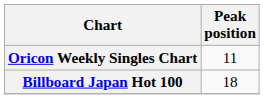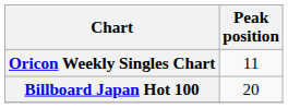Billboard Japan Hot 100 | Peak position: 18 -> 20
